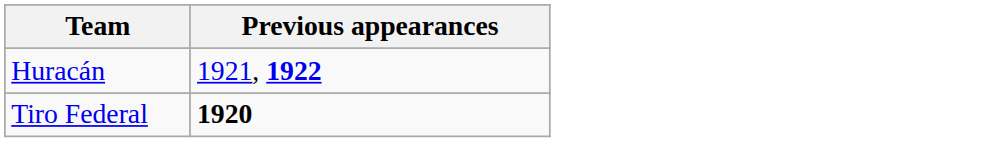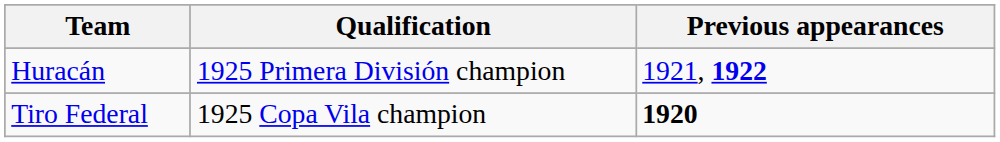+ column: Qualification | 1925 Primera División champion | 1925 Copa Vila champion
